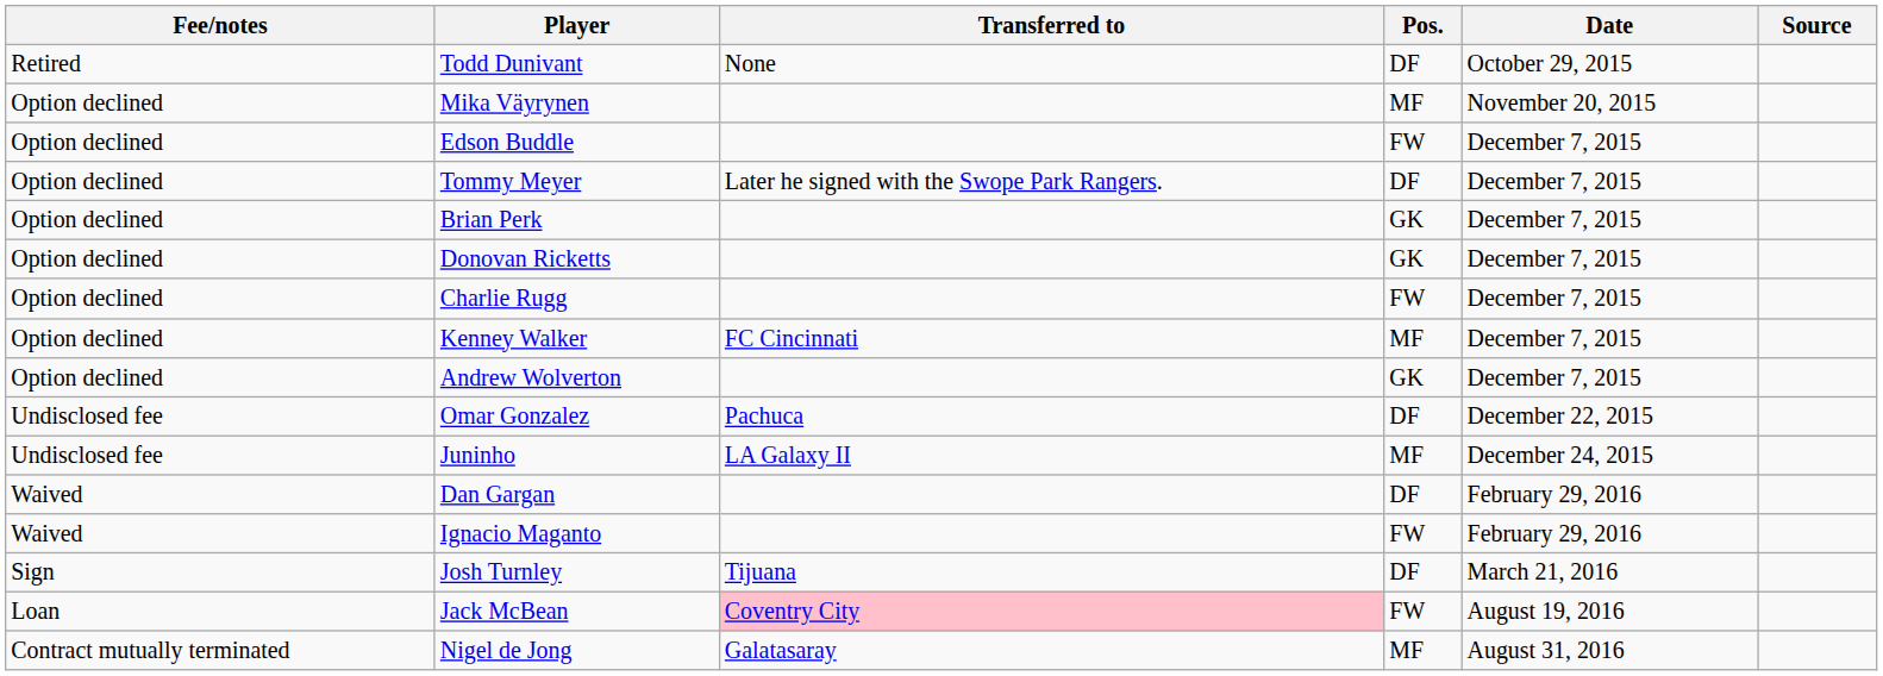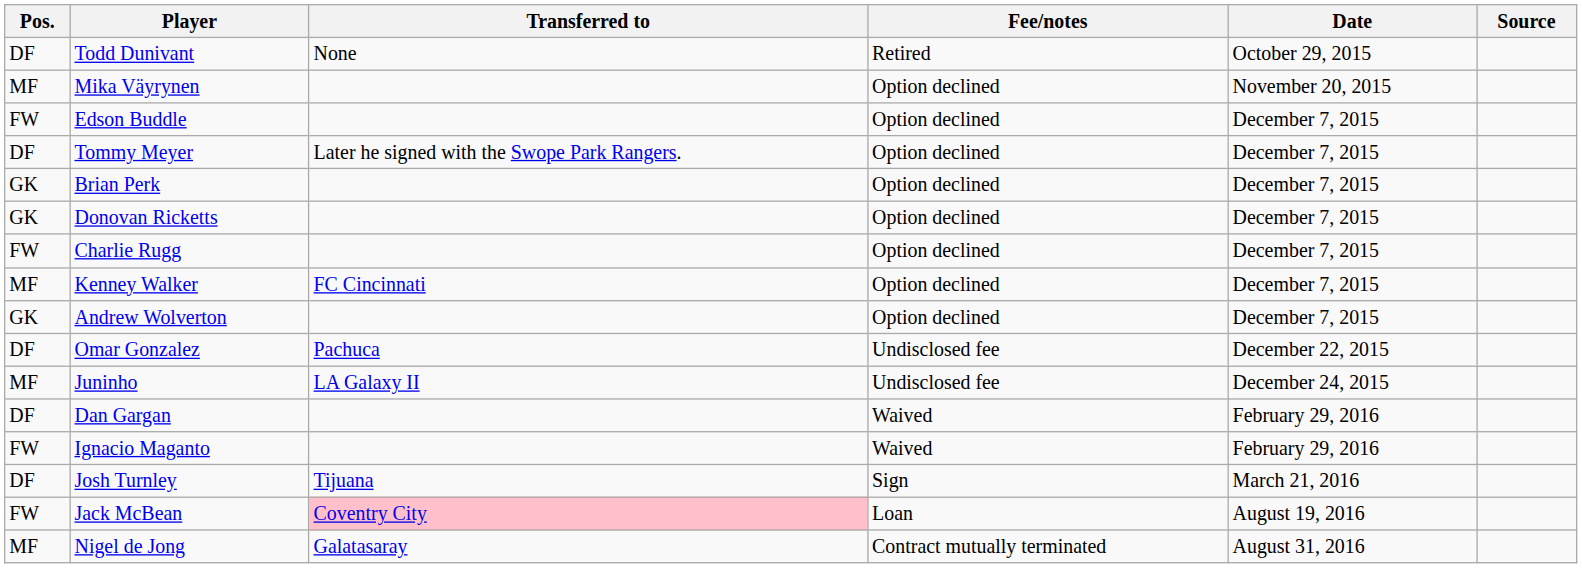columns swapped: Pos. <-> Fee/notes
